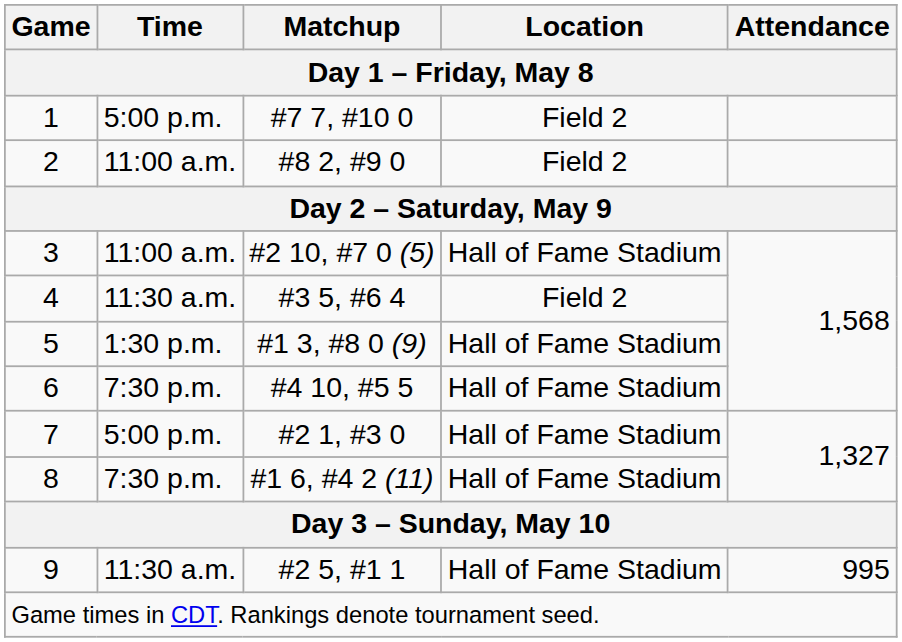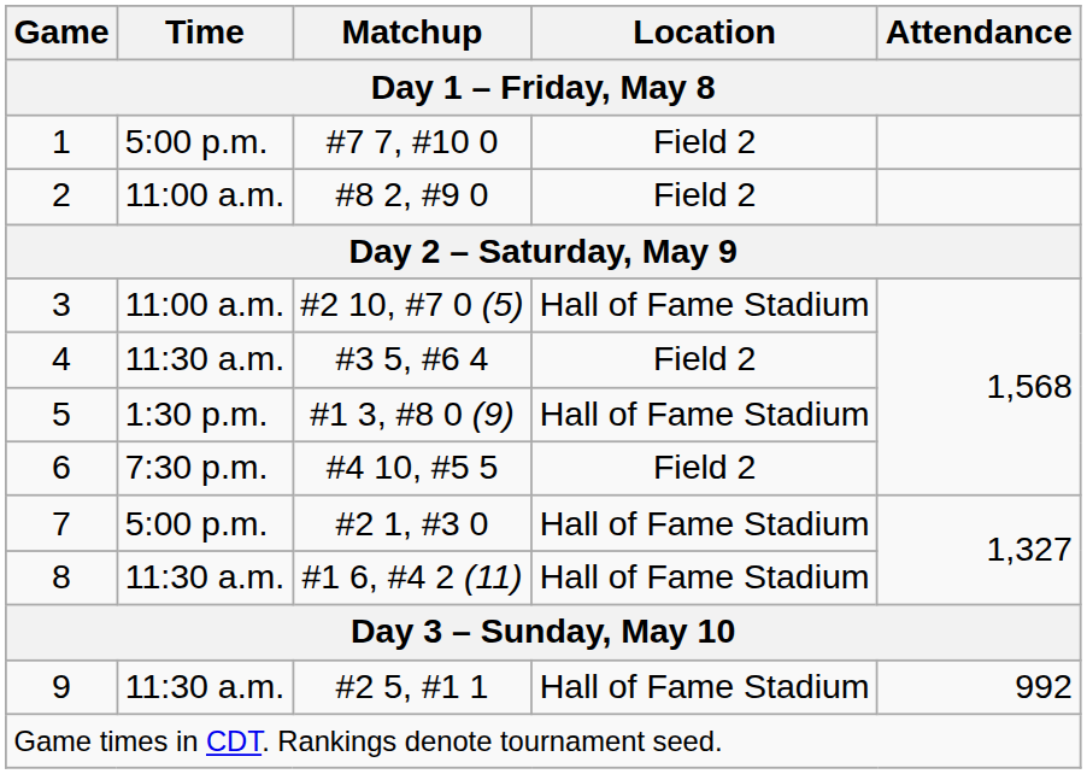6 | Location: Hall of Fame Stadium -> Field 2
8 | Time: 7:30 p.m. -> 11:30 a.m.
9 | Attendance: 995 -> 992
